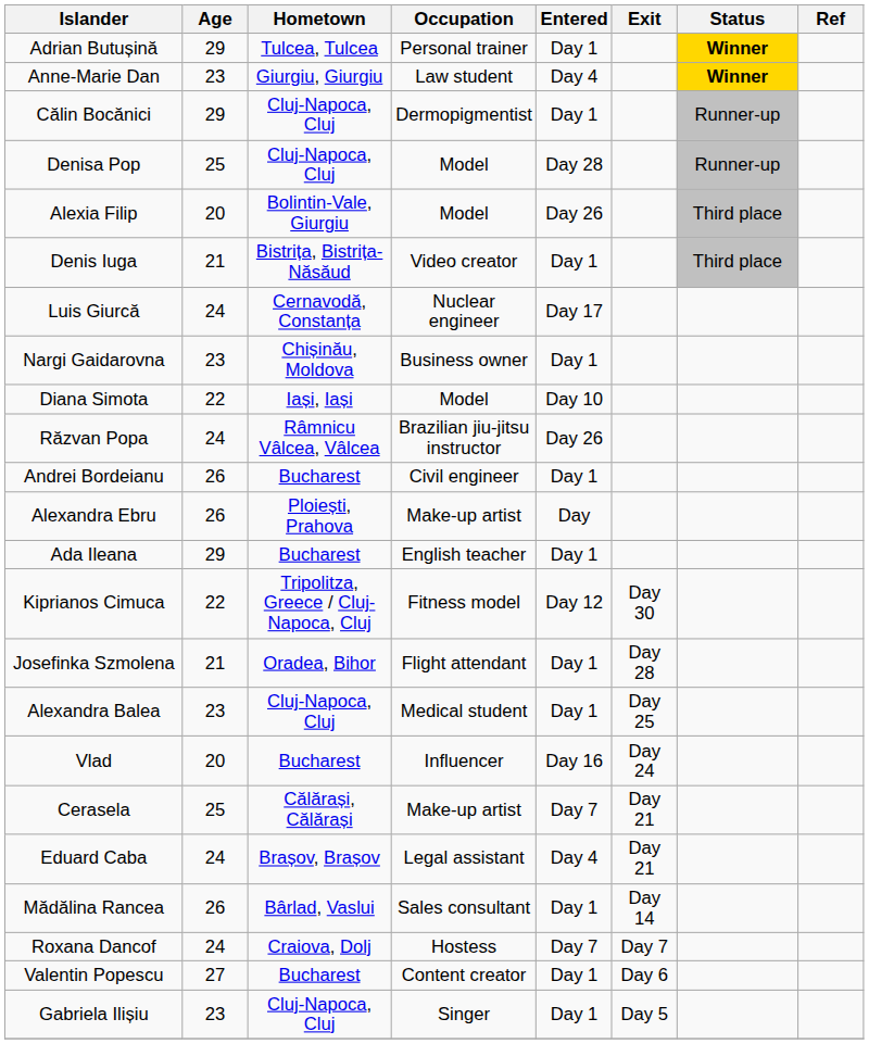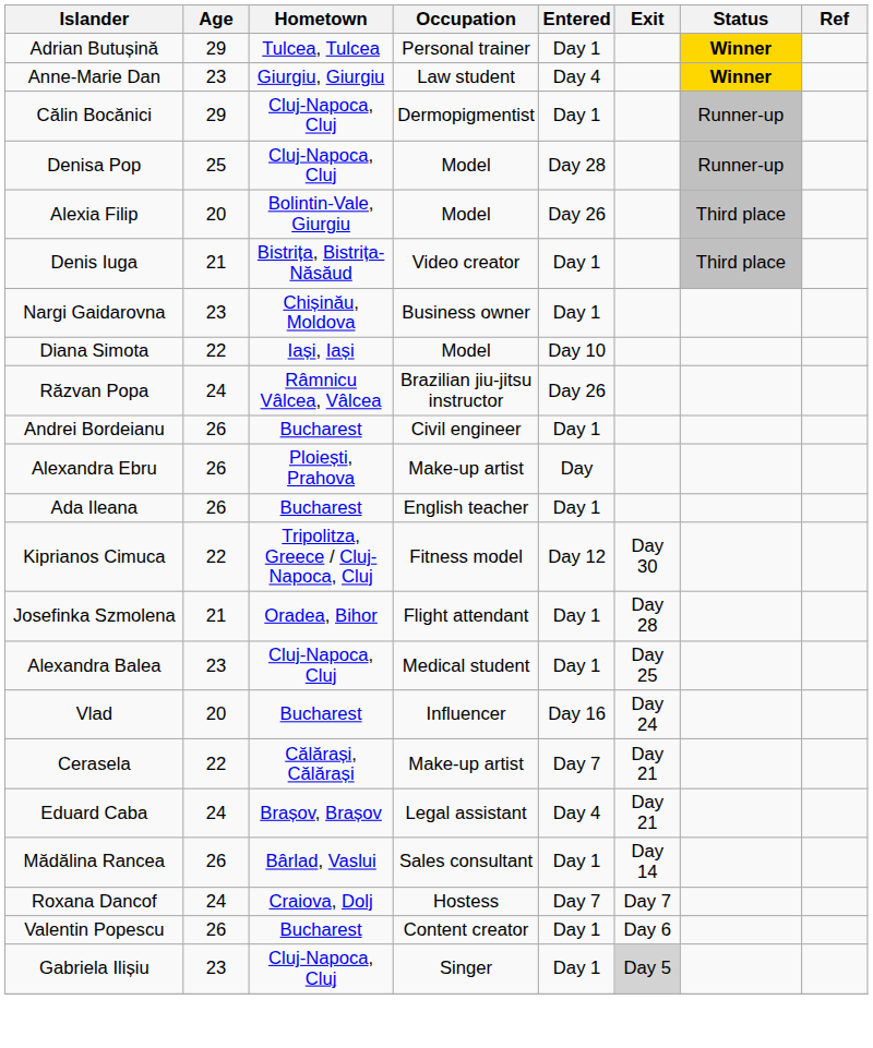- row: Luis Giurcă | 24 | Cernavodă, Constanța | Nuclear engineer | Day 17
Ada Ileana | Age: 29 -> 26
Cerasela | Age: 25 -> 22
Valentin Popescu | Age: 27 -> 26
Gabriela Ilișiu | Exit: no background -> lightgrey background
